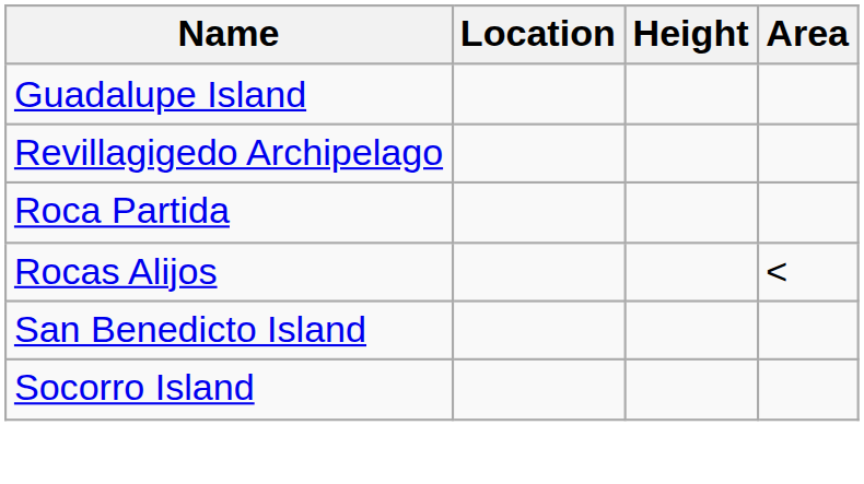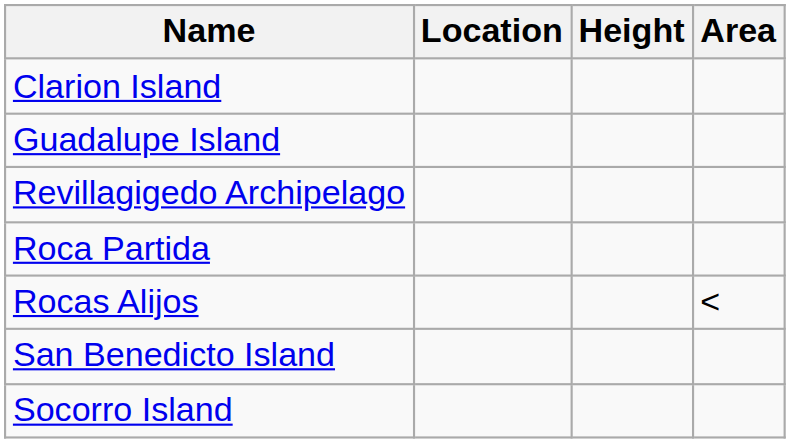+ row: Clarion Island
